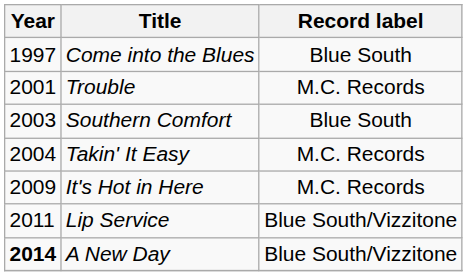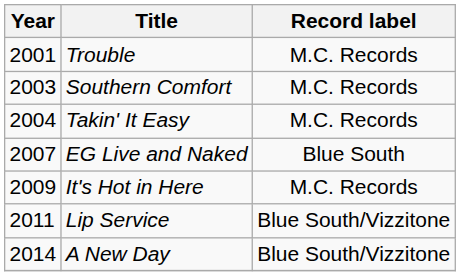- row: 1997 | Come into the Blues | Blue South
Southern Comfort | Record label: Blue South -> M.C. Records
+ row: 2007 | EG Live and Naked | Blue South
A New Day | Year: bold -> normal
